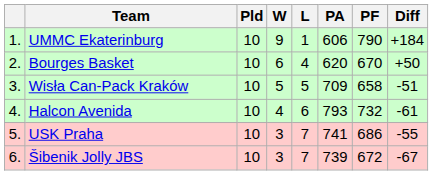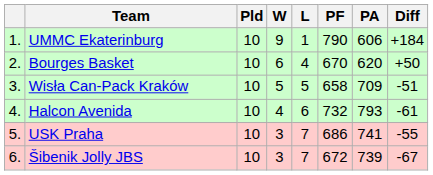columns swapped: PF <-> PA
